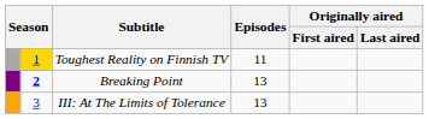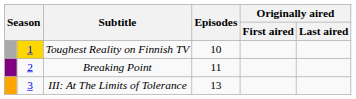Toughest Reality on Finnish TV | Episodes: 11 -> 10
Breaking Point | column 2: bold -> normal
Breaking Point | Episodes: 13 -> 11
